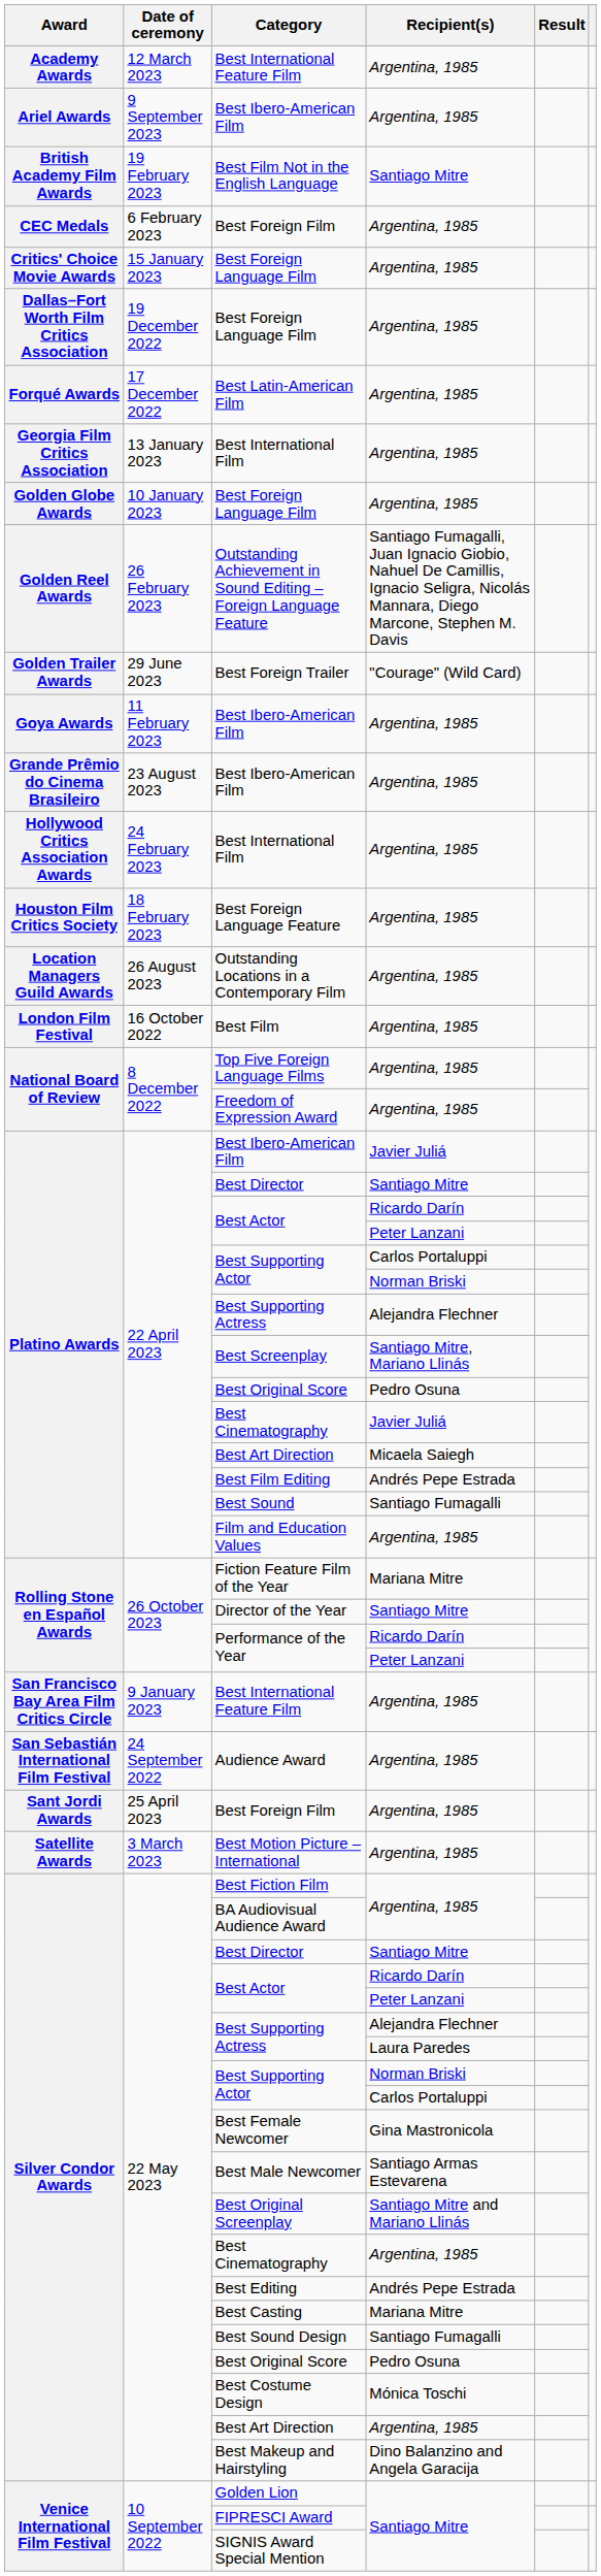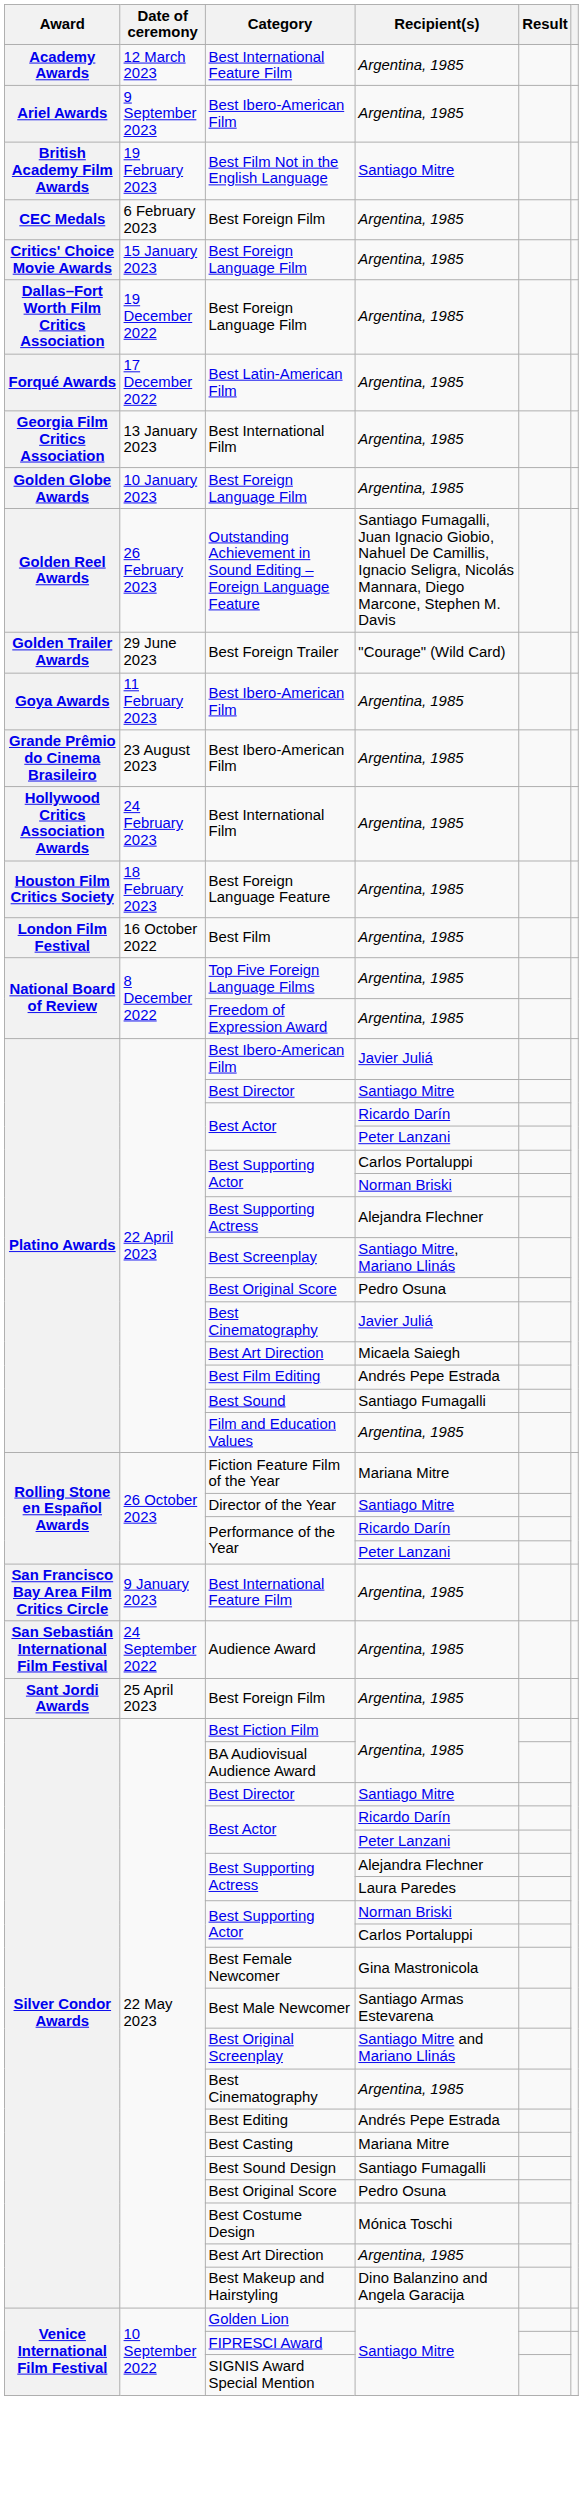- row: Location Managers Guild Awards | 26 August 2023 | Outstanding Locations in a Contemporary Film | Argentina, 1985
- row: Satellite Awards | 3 March 2023 | Best Motion Picture – International | Argentina, 1985
